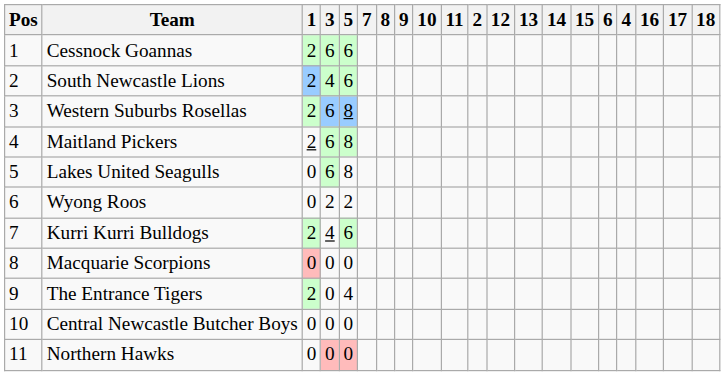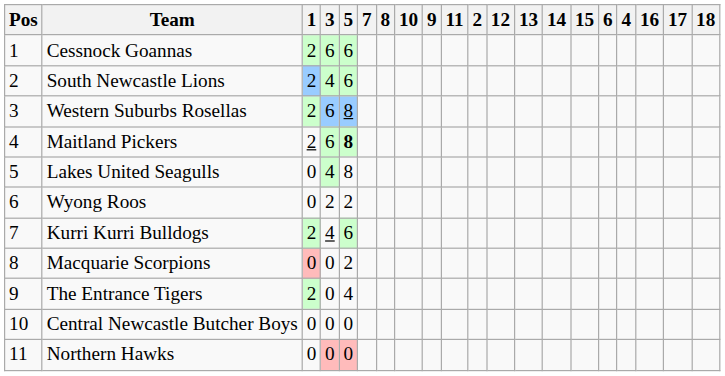columns swapped: 9 <-> 10
Maitland Pickers | 5: normal -> bold
Lakes United Seagulls | 3: 6 -> 4
Macquarie Scorpions | 5: 0 -> 2
